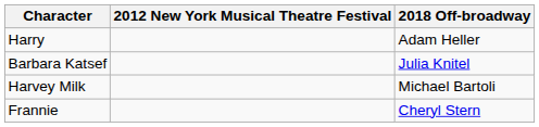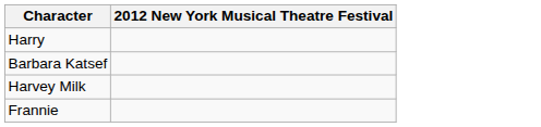- column: 2018 Off-broadway | Adam Heller | Julia Knitel | Michael Bartoli | Cheryl Stern
